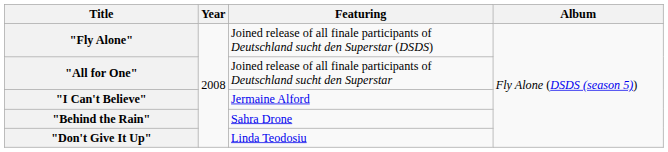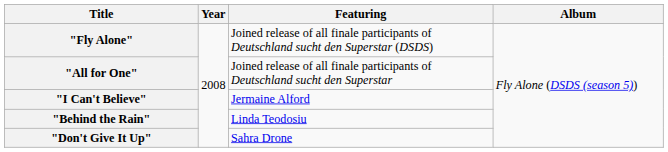"Behind the Rain" | Featuring: Sahra Drone -> Linda Teodosiu
"Don't Give It Up" | Featuring: Linda Teodosiu -> Sahra Drone
